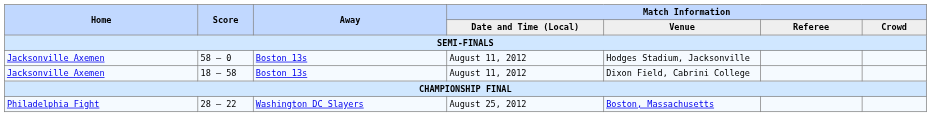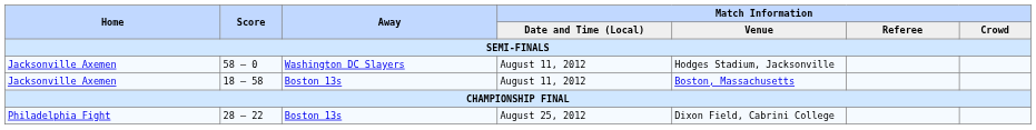58 – 0 | Away: Boston 13s -> Washington DC Slayers
18 – 58 | Match Information / Venue: Dixon Field, Cabrini College -> Boston, Massachusetts
28 – 22 | Away: Washington DC Slayers -> Boston 13s
28 – 22 | Match Information / Venue: Boston, Massachusetts -> Dixon Field, Cabrini College
